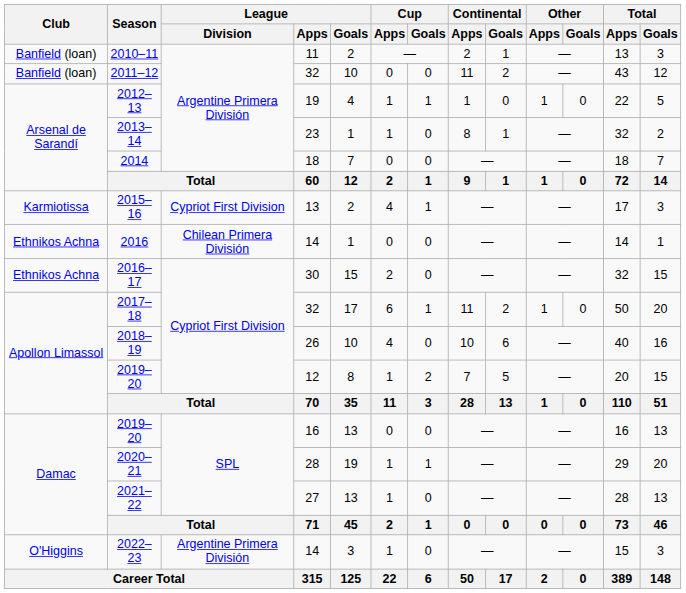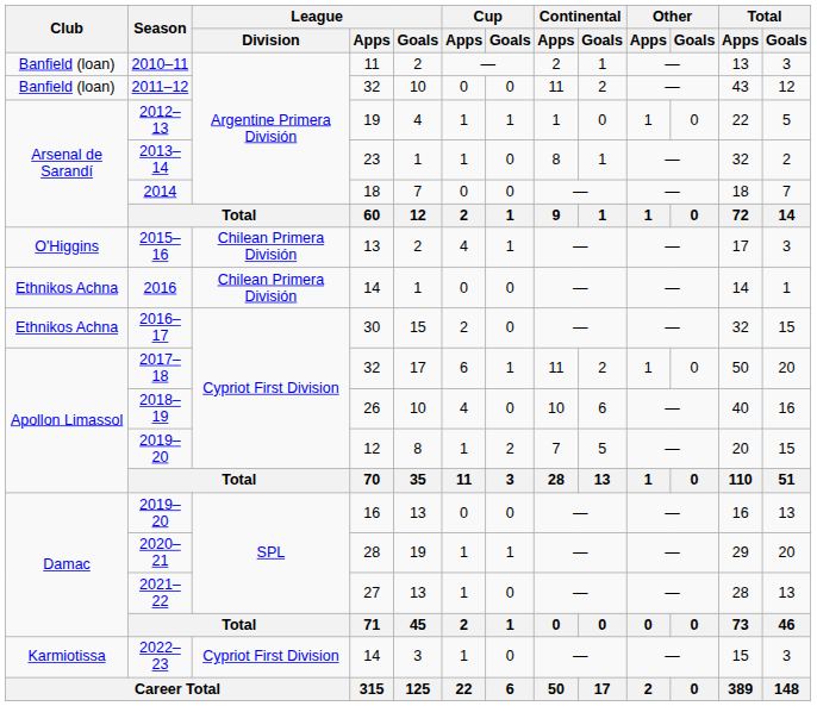2015–16 | Club: Karmiotissa -> O'Higgins
2015–16 | League / Division: Cypriot First Division -> Chilean Primera División
2022–23 | Club: O'Higgins -> Karmiotissa
2022–23 | League / Division: Argentine Primera División -> Cypriot First Division
